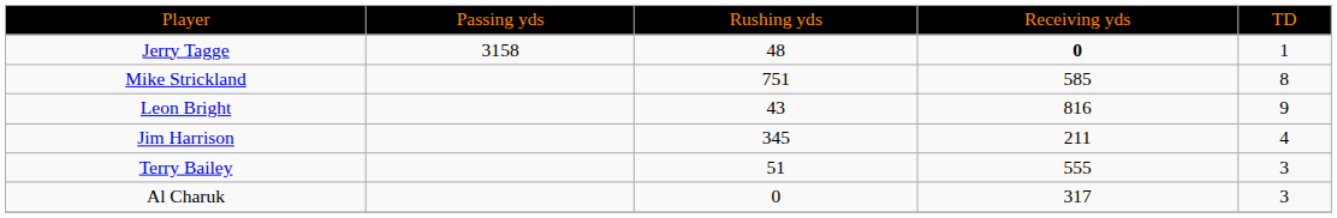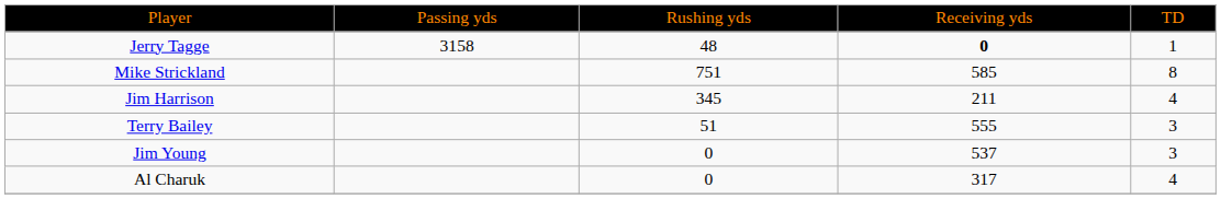- row: Leon Bright | 43 | 816 | 9
+ row: Jim Young | 0 | 537 | 3
Al Charuk | column 5: 3 -> 4
